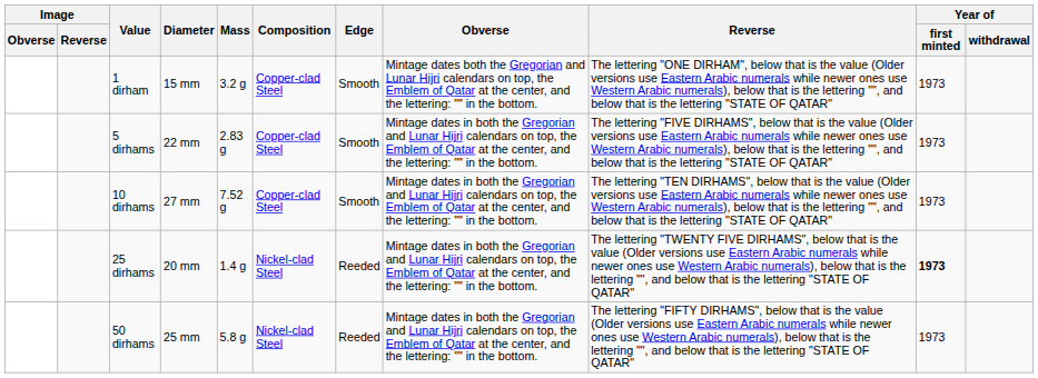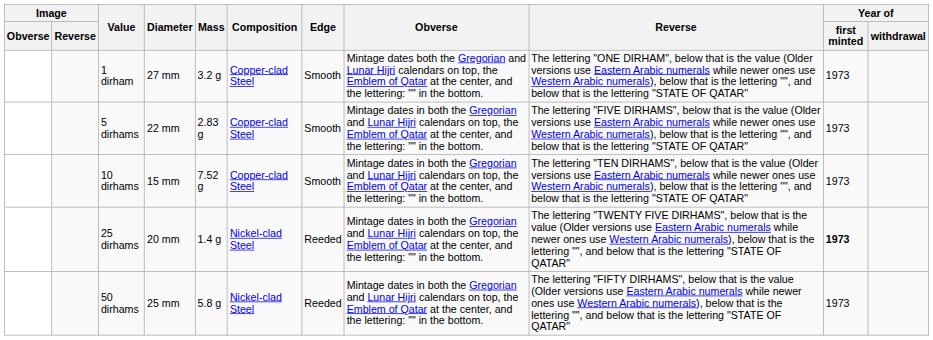1 dirham | Diameter: 15 mm -> 27 mm
10 dirhams | Diameter: 27 mm -> 15 mm
